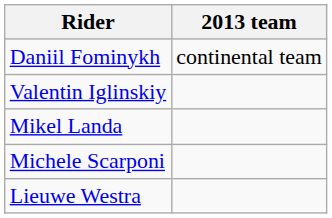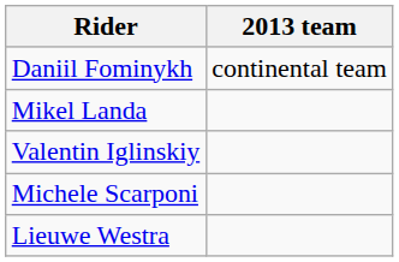rows swapped: Valentin Iglinskiy <-> Mikel Landa
